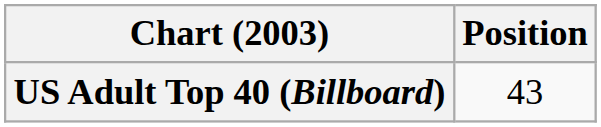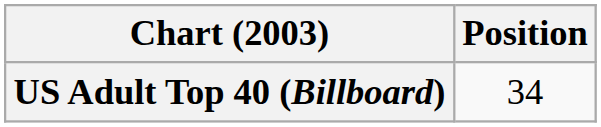US Adult Top 40 (Billboard) | Position: 43 -> 34
